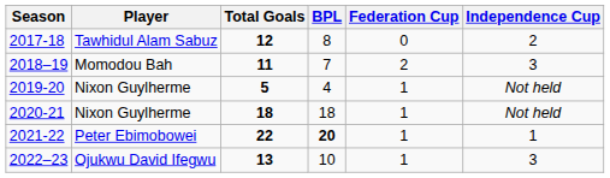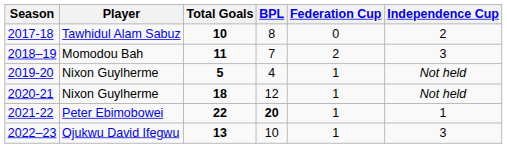2017-18 | Total Goals: 12 -> 10
2020-21 | BPL: 18 -> 12
